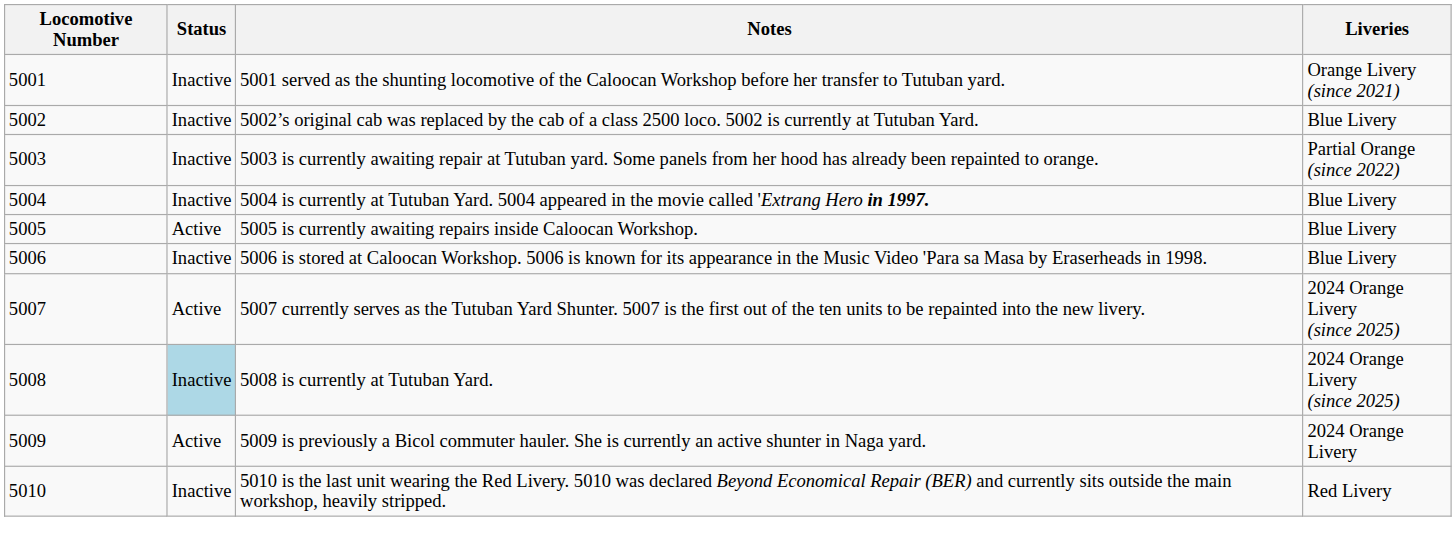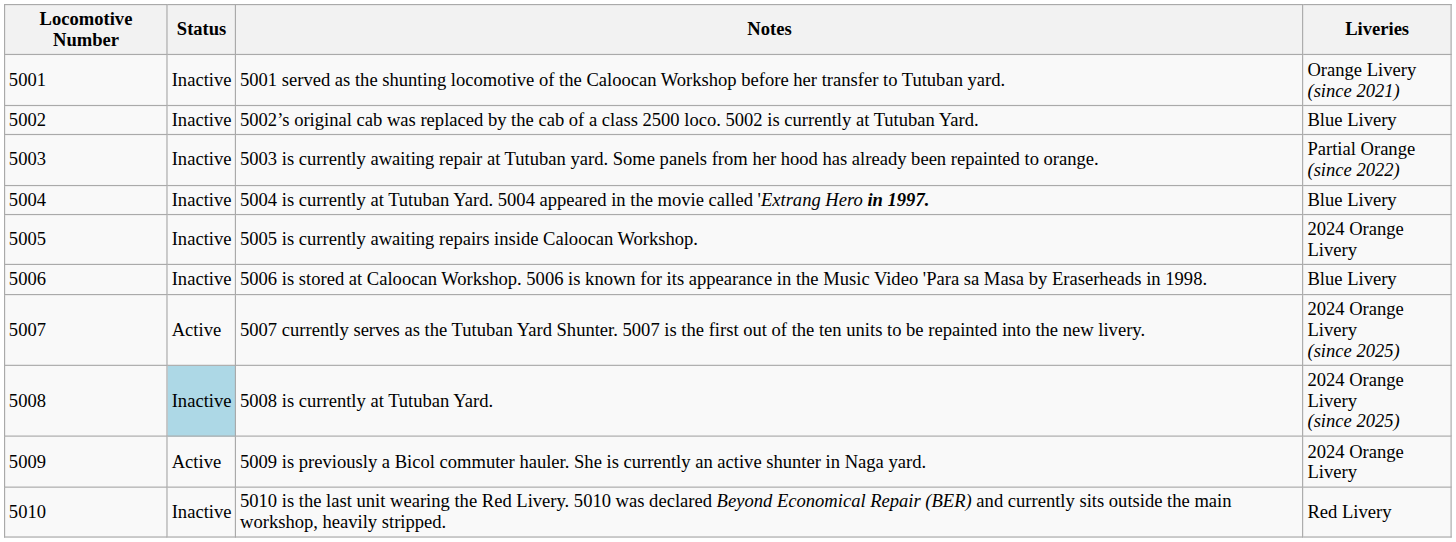5005 is currently awaiting repairs inside Caloocan Workshop. | Status: Active -> Inactive
5005 is currently awaiting repairs inside Caloocan Workshop. | Liveries: Blue Livery -> 2024 Orange Livery
